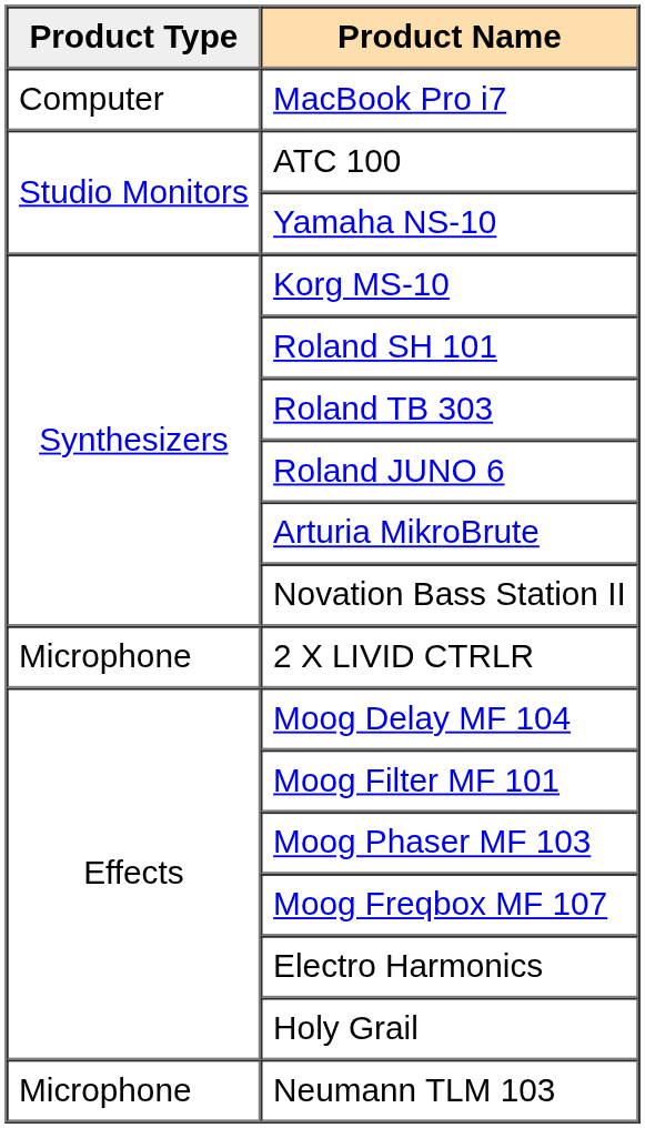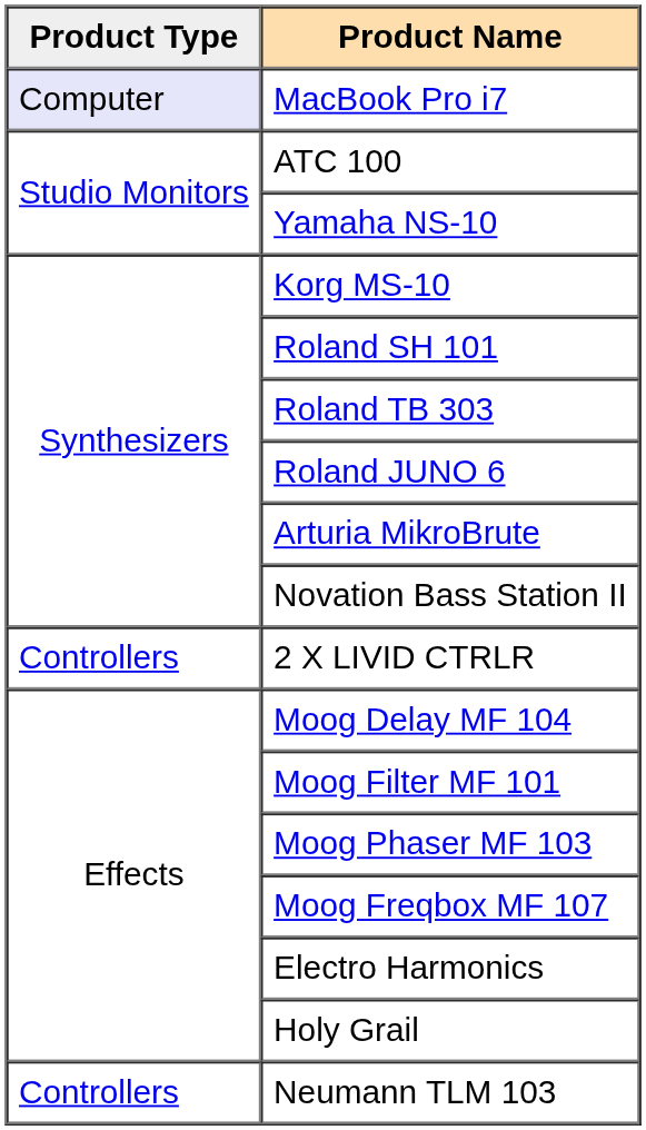MacBook Pro i7 | Product Type: no background -> lavender background
2 X LIVID CTRLR | Product Type: Microphone -> Controllers
Neumann TLM 103 | Product Type: Microphone -> Controllers
